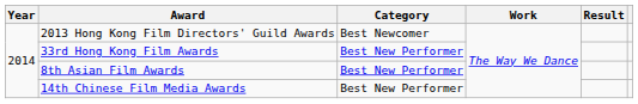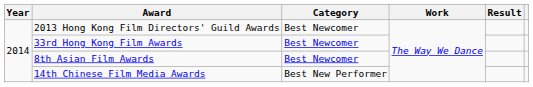33rd Hong Kong Film Awards | Category: Best New Performer -> Best Newcomer
8th Asian Film Awards | Category: Best New Performer -> Best Newcomer
